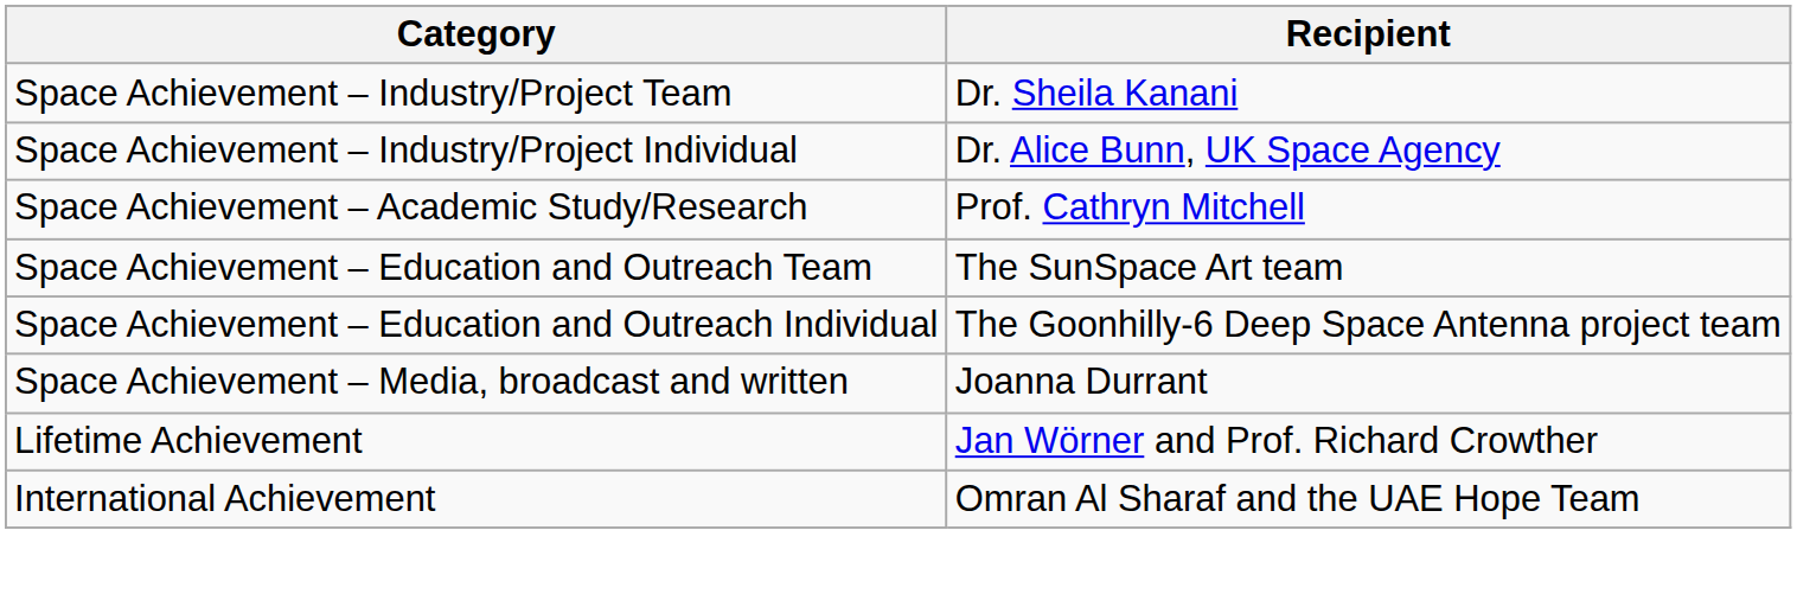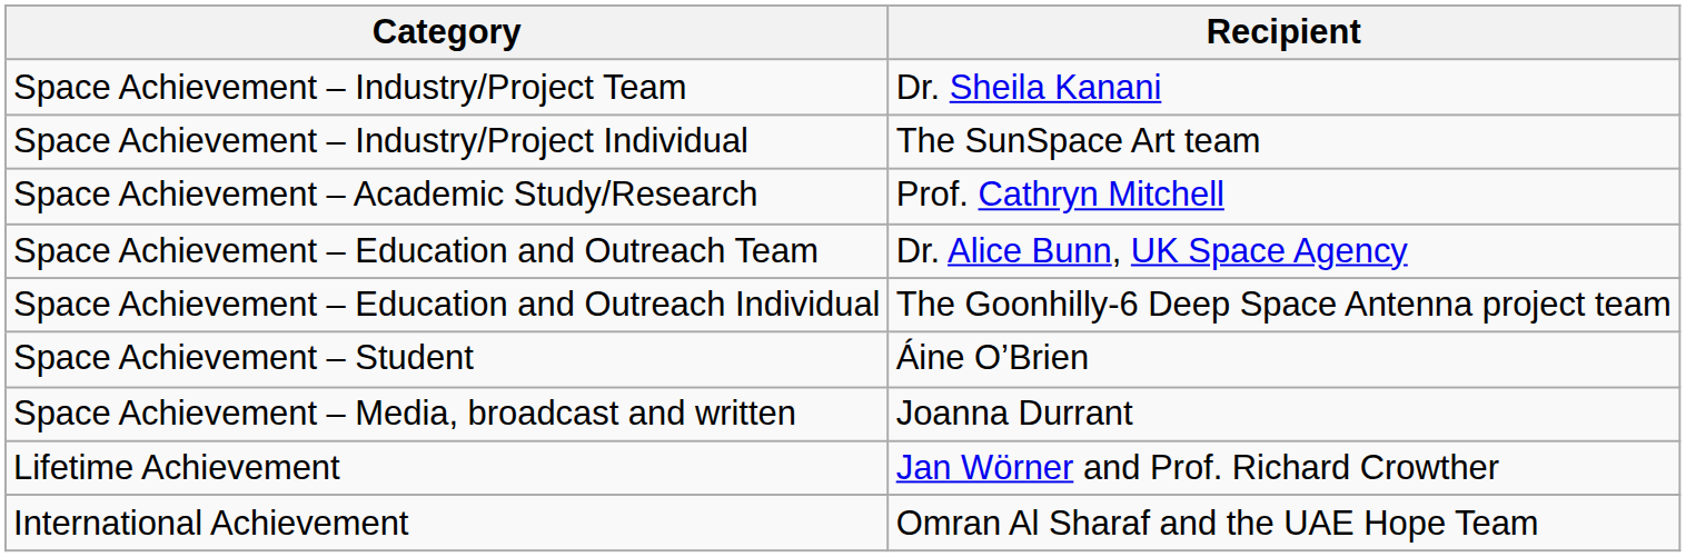Space Achievement – Industry/Project Individual | Recipient: Dr. Alice Bunn, UK Space Agency -> The SunSpace Art team
Space Achievement – Education and Outreach Team | Recipient: The SunSpace Art team -> Dr. Alice Bunn, UK Space Agency
+ row: Space Achievement – Student | Áine O’Brien
